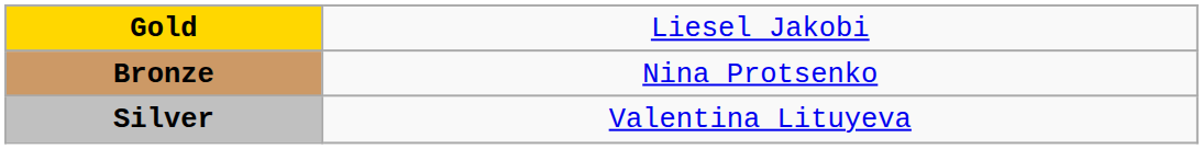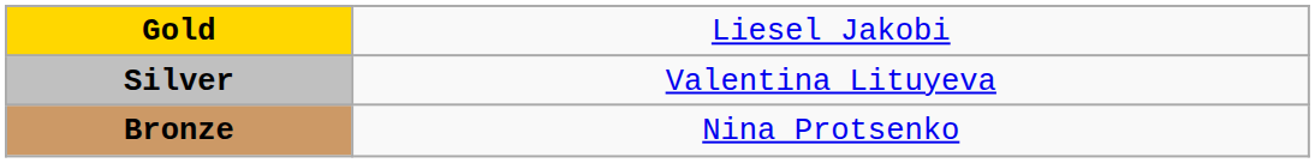rows swapped: Silver <-> Bronze
